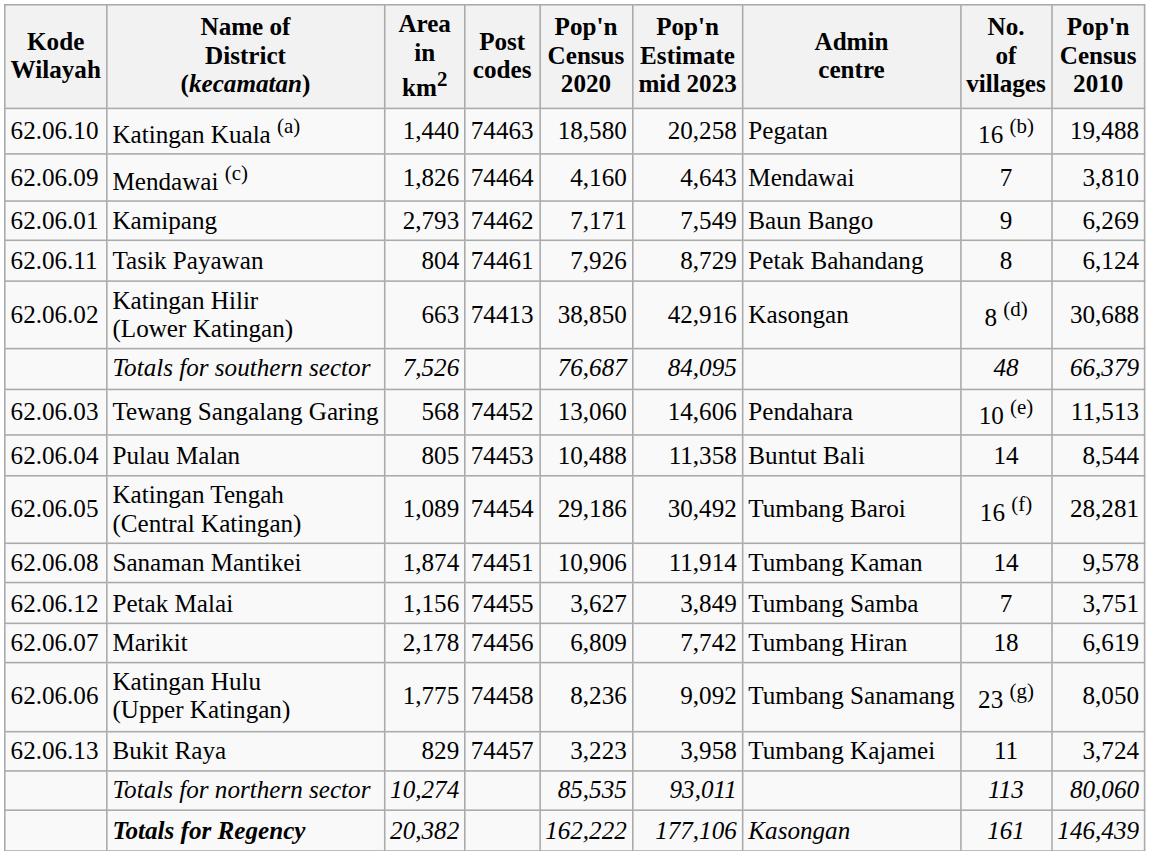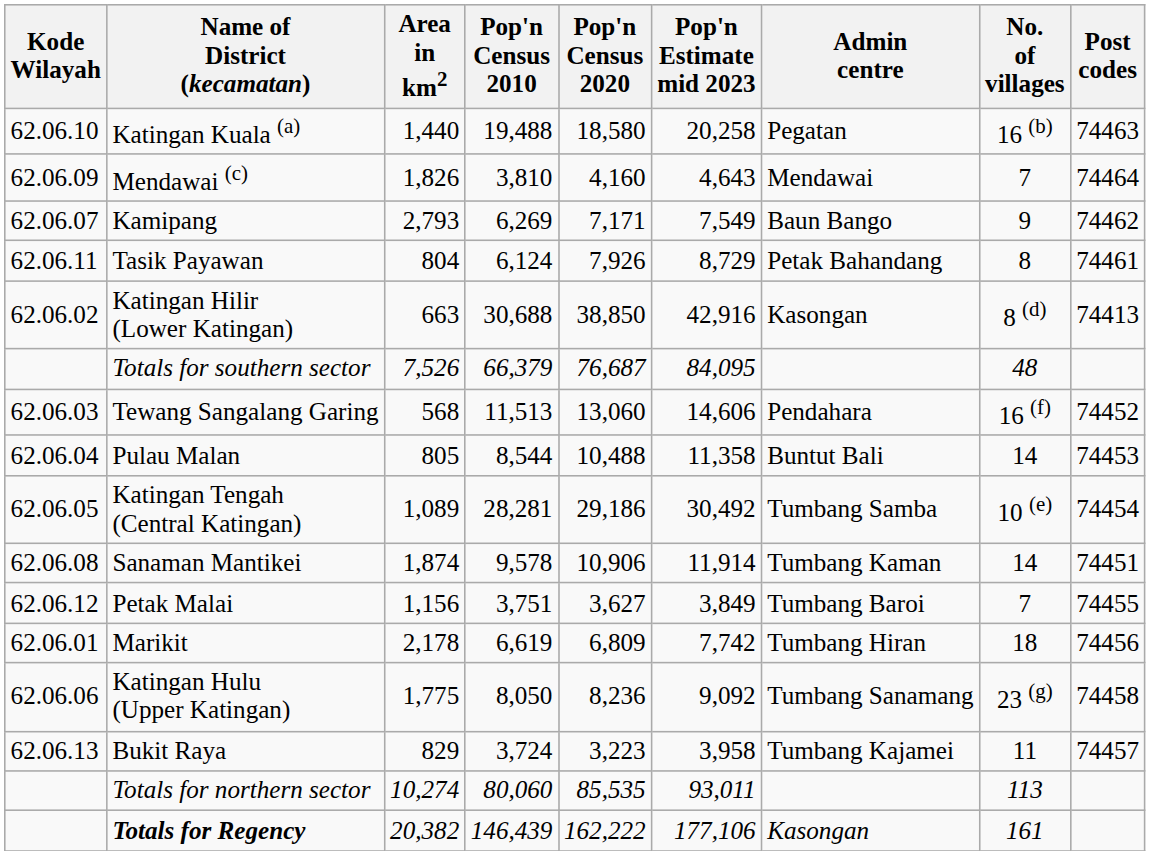columns swapped: Pop'n Census 2010 <-> Post codes
Kamipang | Kode Wilayah: 62.06.01 -> 62.06.07
Tewang Sangalang Garing | No. of villages: 10 (e) -> 16 (f)
Katingan Tengah (Central Katingan) | Admin centre: Tumbang Baroi -> Tumbang Samba
Katingan Tengah (Central Katingan) | No. of villages: 16 (f) -> 10 (e)
Petak Malai | Admin centre: Tumbang Samba -> Tumbang Baroi
Marikit | Kode Wilayah: 62.06.07 -> 62.06.01
